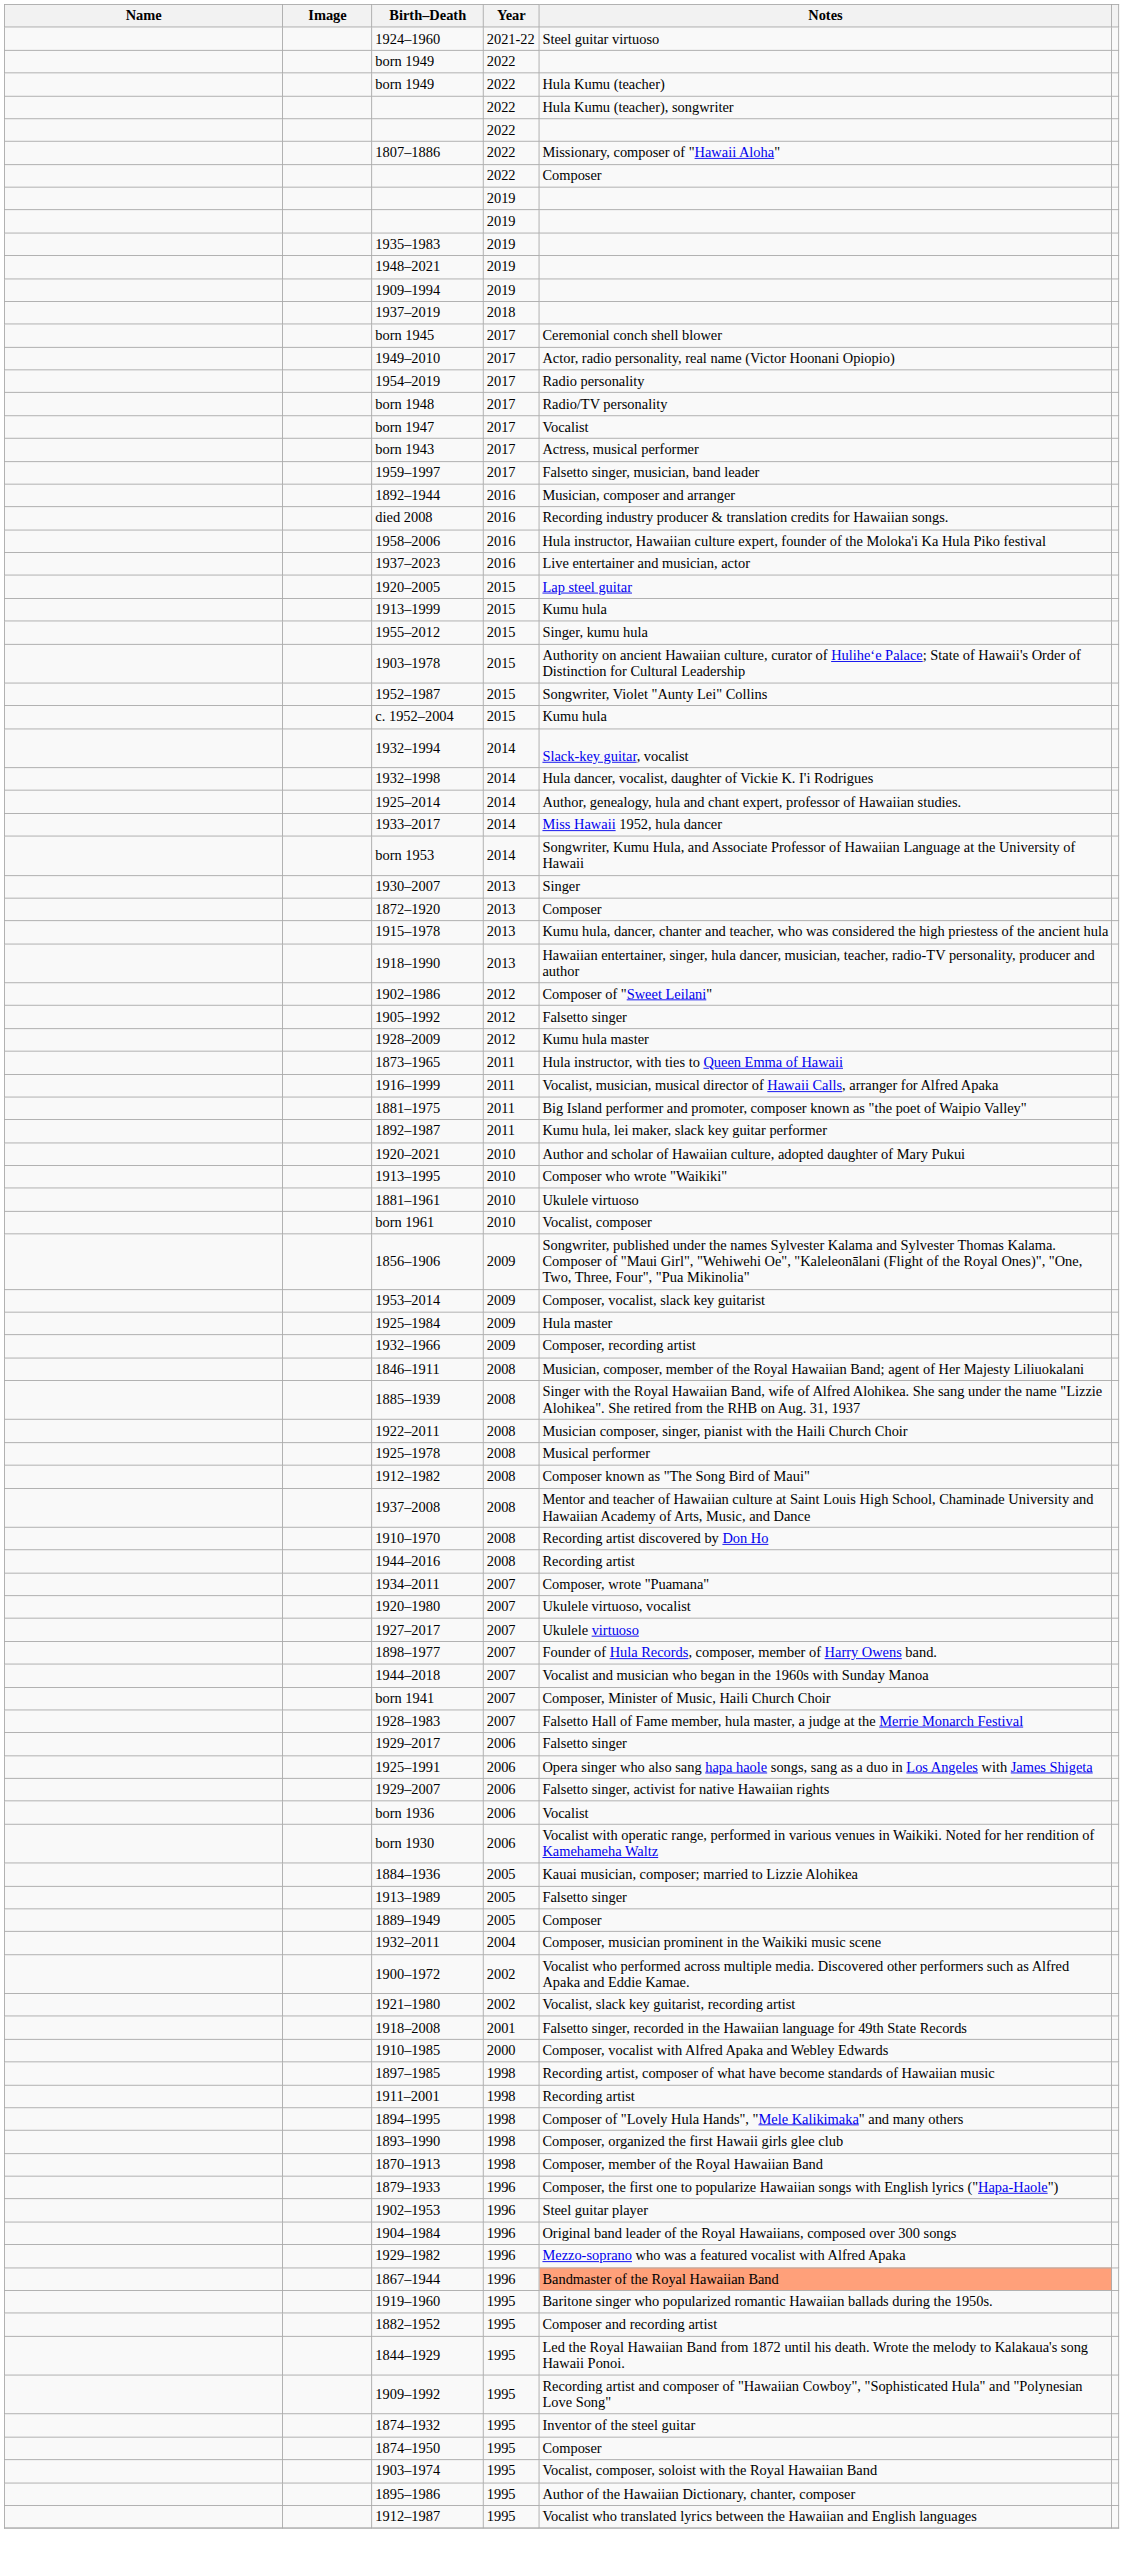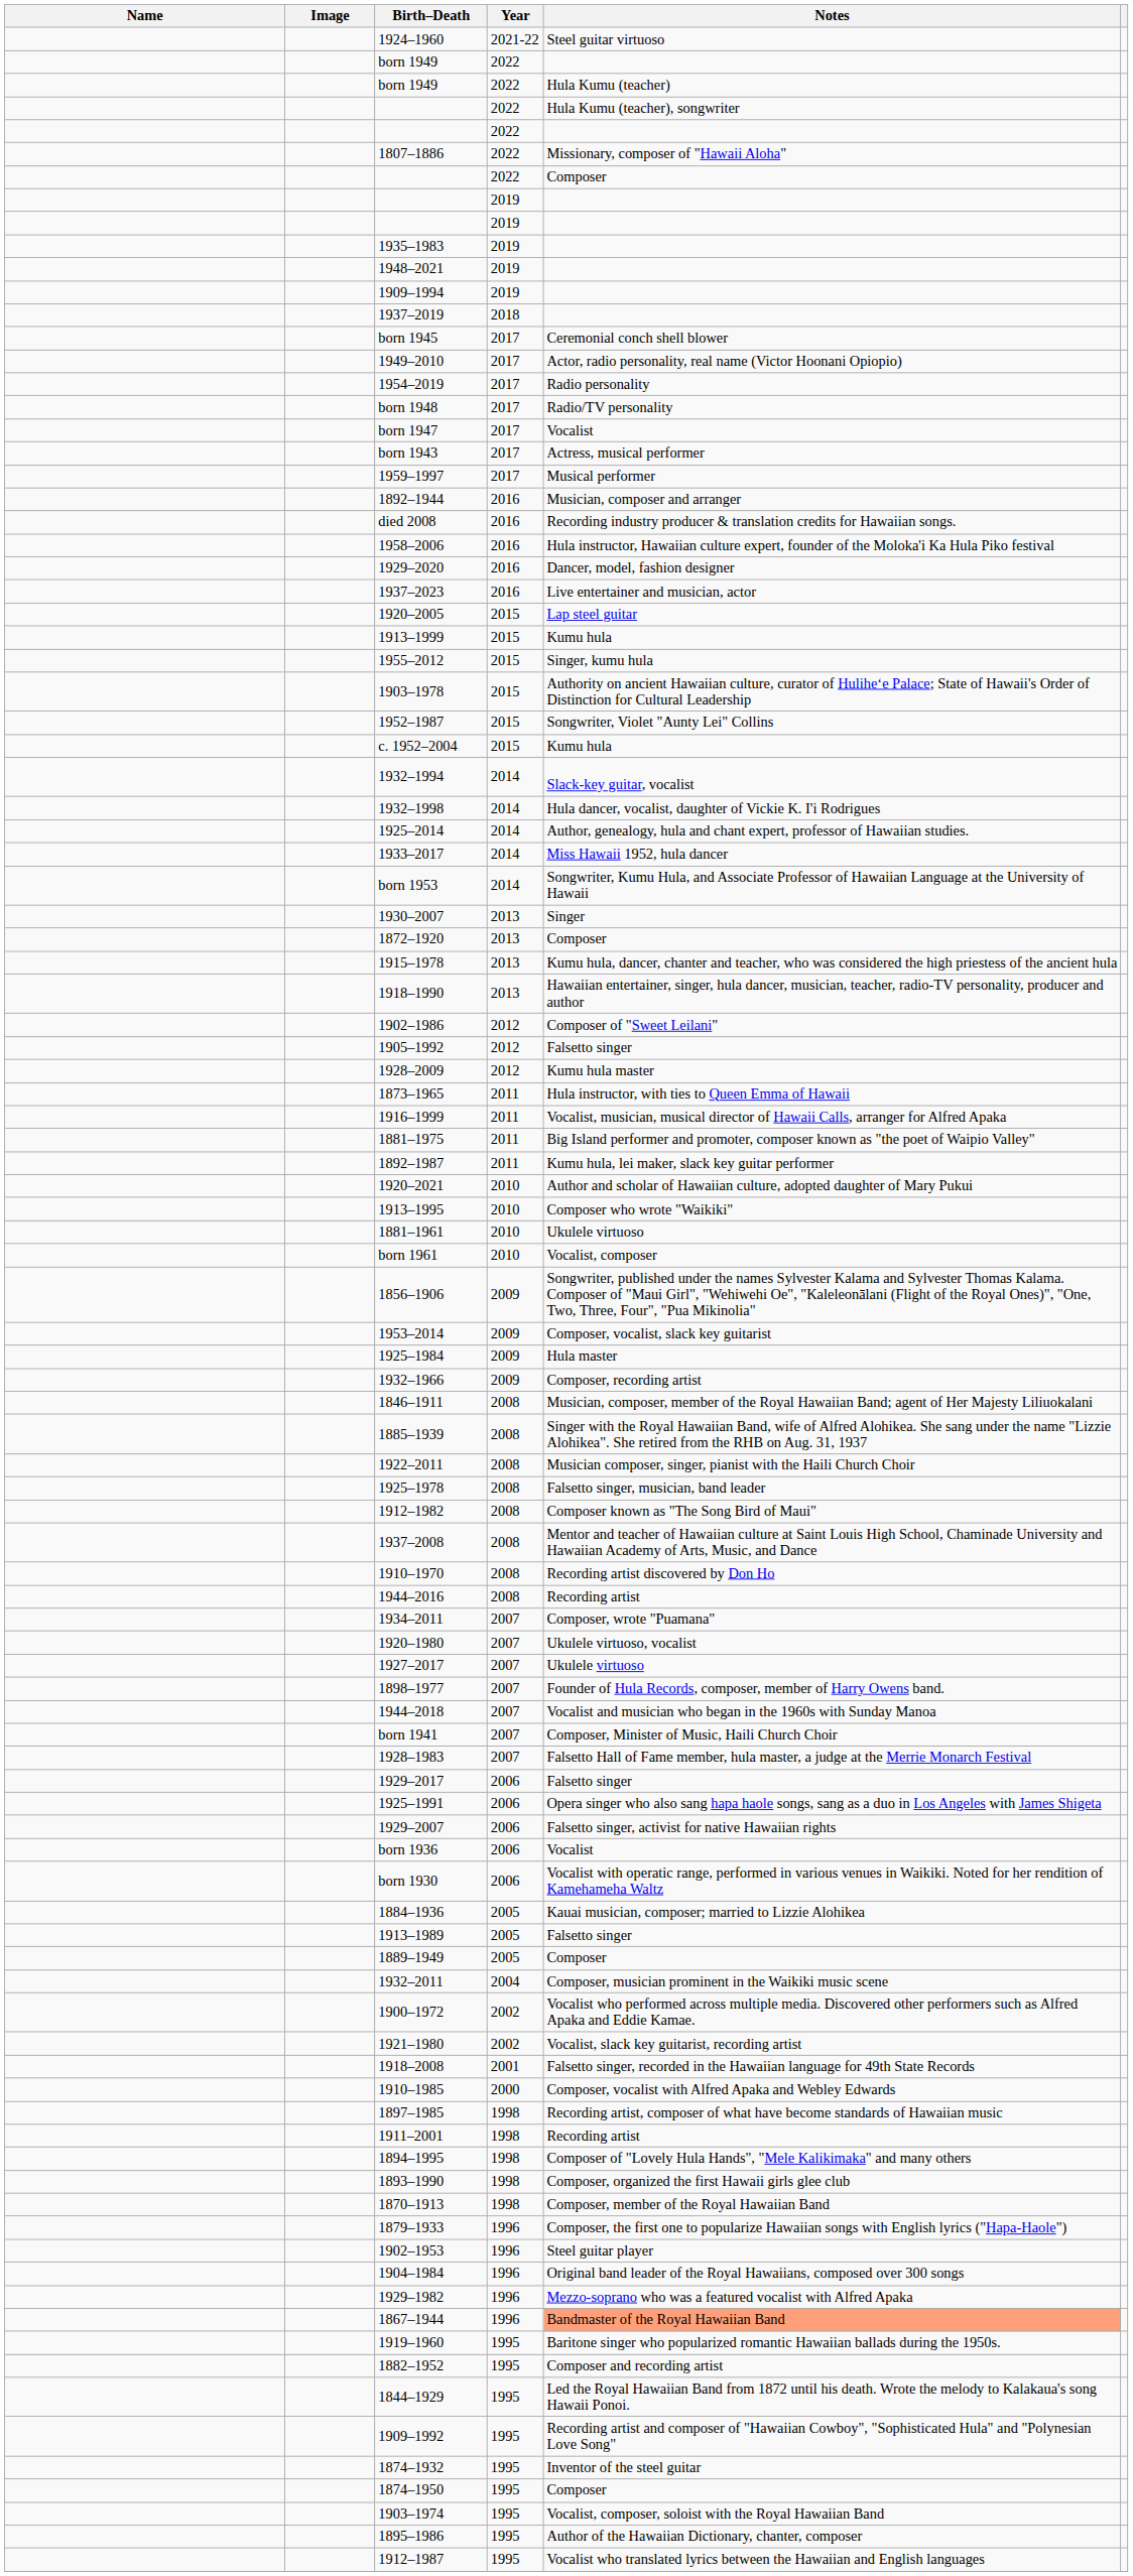1959–1997 | Notes: Falsetto singer, musician, band leader -> Musical performer
+ row: 1929–2020 | 2016 | Dancer, model, fashion designer
1925–1978 | Notes: Musical performer -> Falsetto singer, musician, band leader
